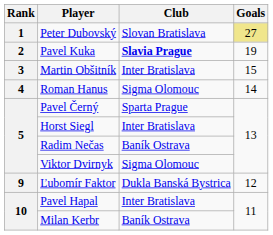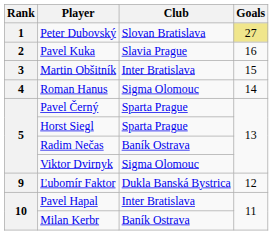Pavel Kuka | Club: bold -> normal
Pavel Kuka | Goals: 19 -> 16
Horst Siegl | Club: Inter Bratislava -> Sparta Prague
